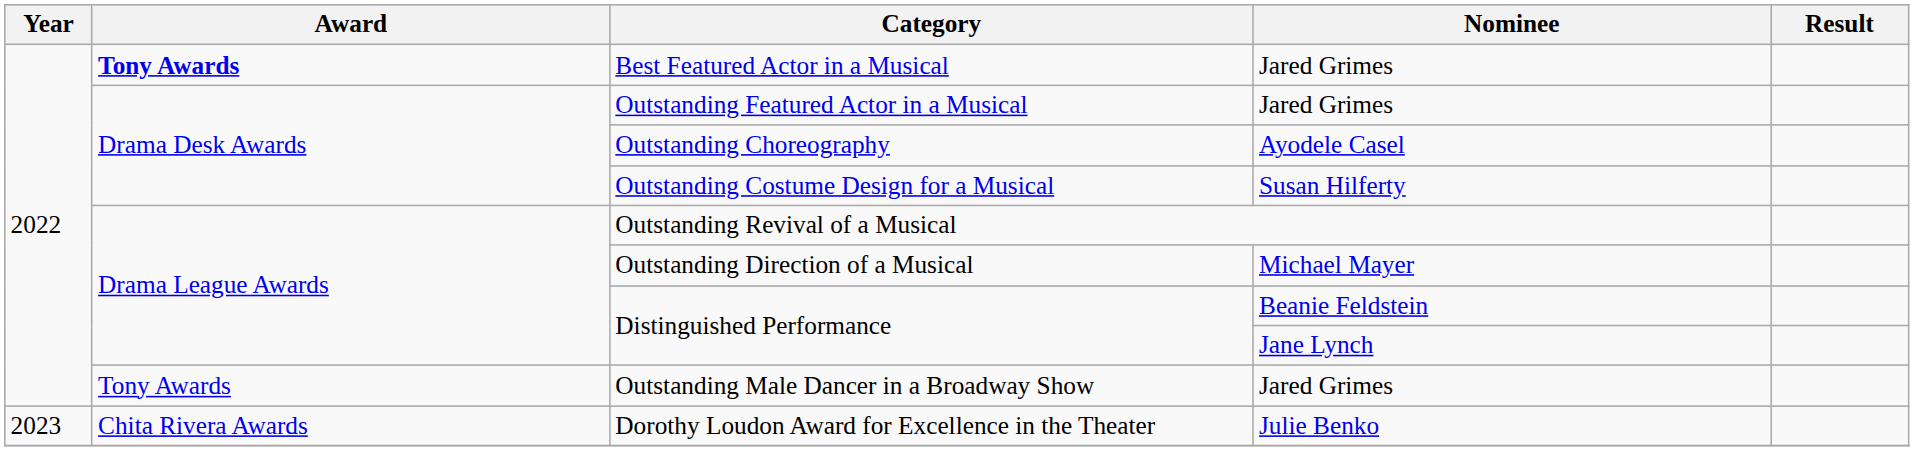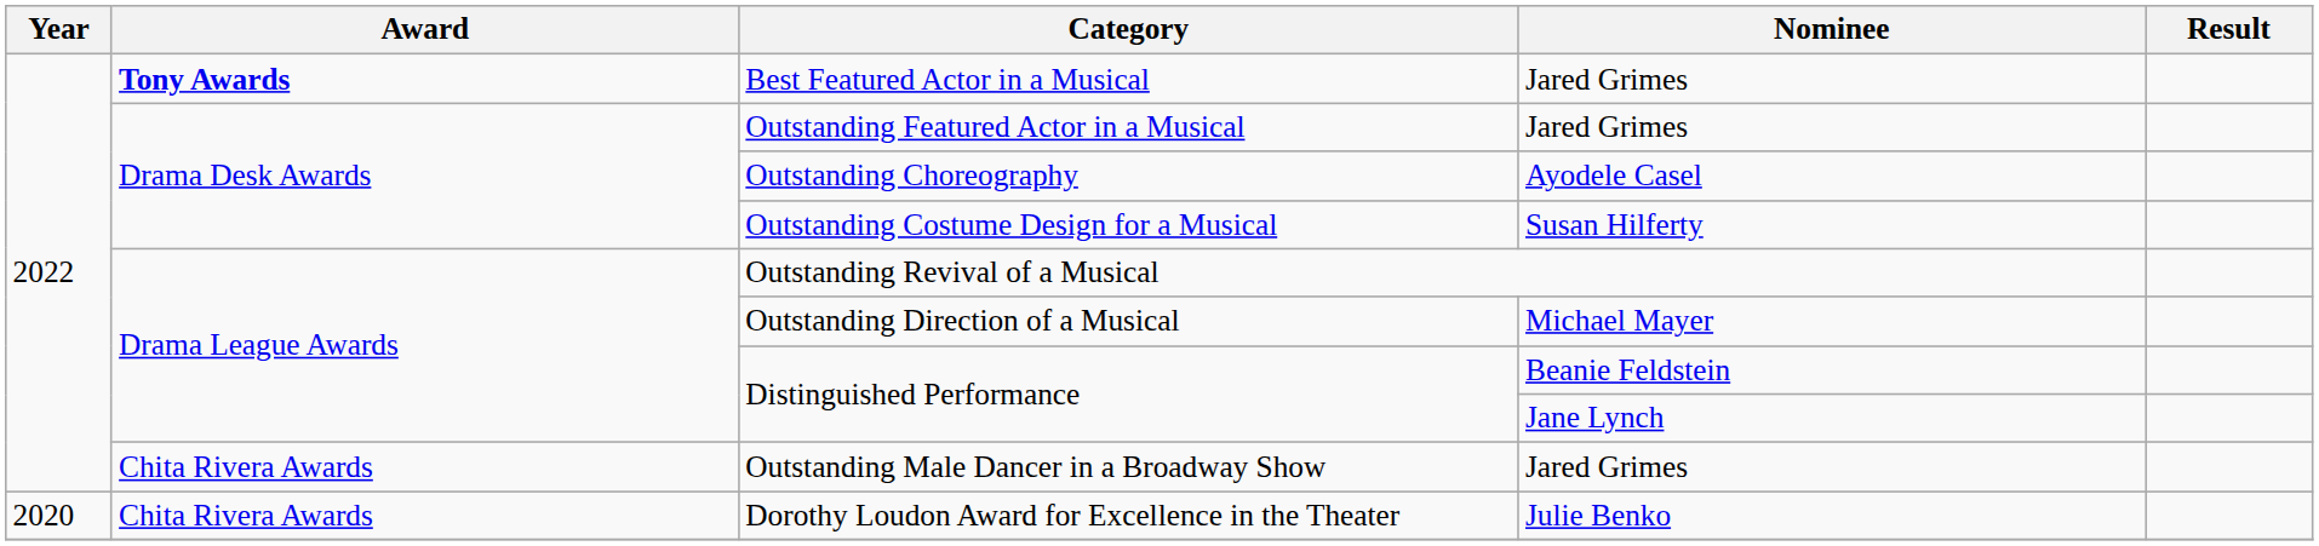Outstanding Male Dancer in a Broadway Show | Award: Tony Awards -> Chita Rivera Awards
Dorothy Loudon Award for Excellence in the Theater | Year: 2023 -> 2020
